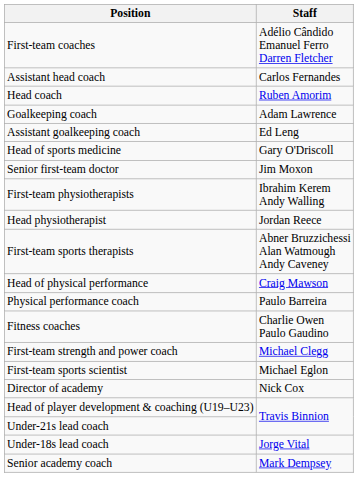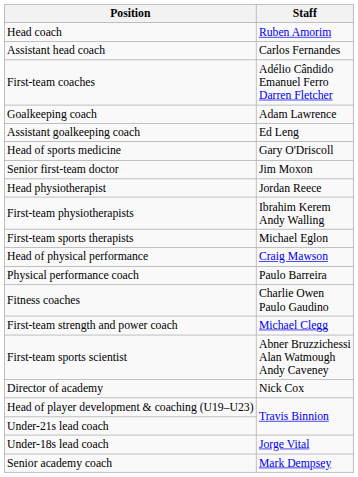rows swapped: Head coach <-> First-team coaches
rows swapped: Head physiotherapist <-> First-team physiotherapists
First-team sports therapists | Staff: Abner Bruzzichessi Alan Watmough Andy Caveney -> Michael Eglon
First-team sports scientist | Staff: Michael Eglon -> Abner Bruzzichessi Alan Watmough Andy Caveney
